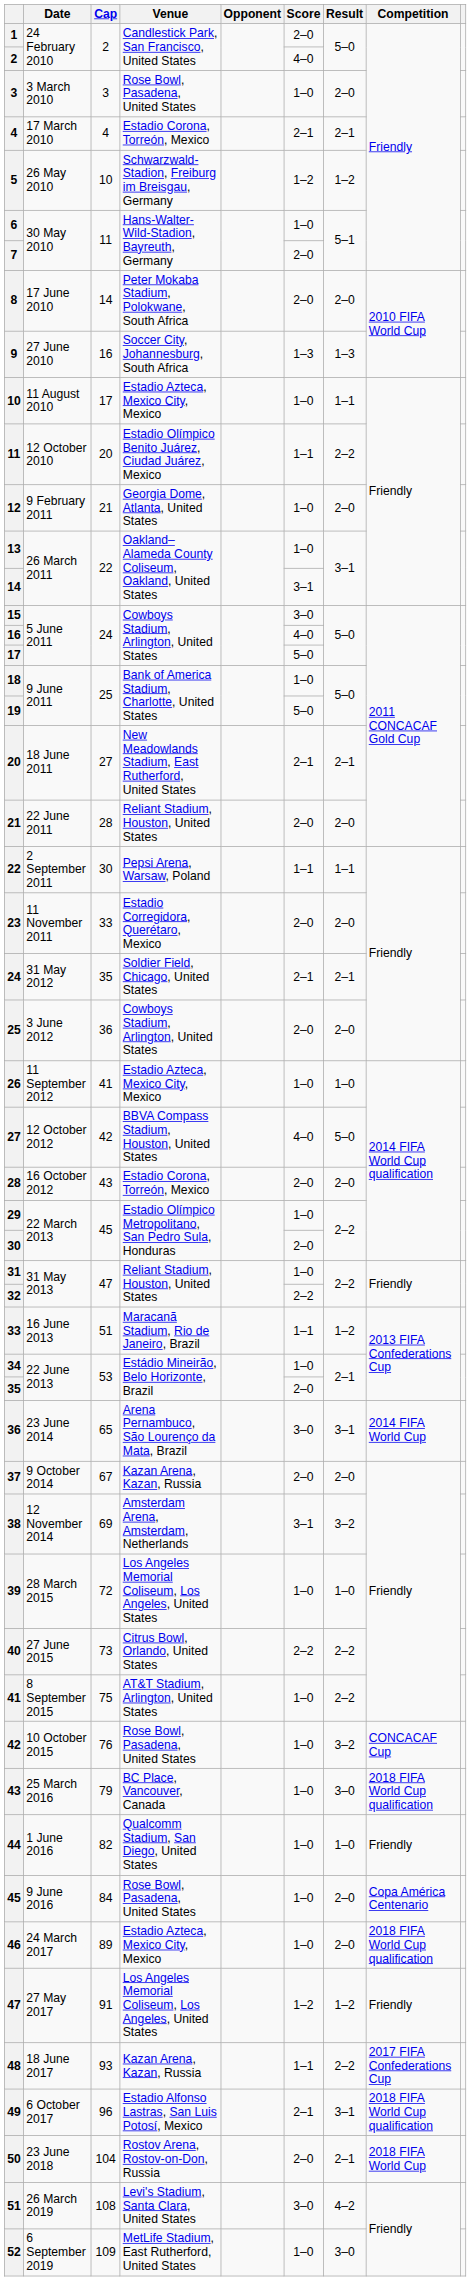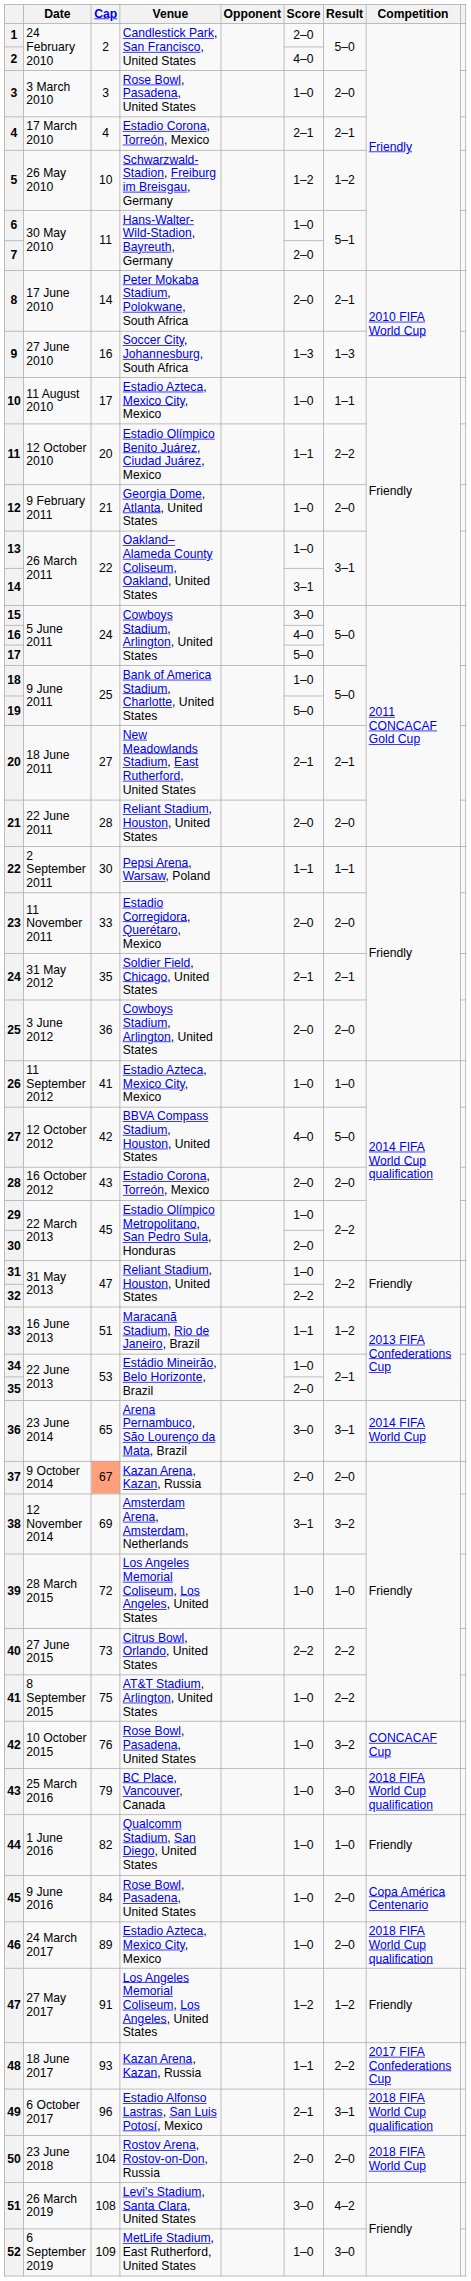8 | Result: 2–0 -> 2–1
37 | Cap: no background -> lightsalmon background
50 | Result: 2–1 -> 2–0
